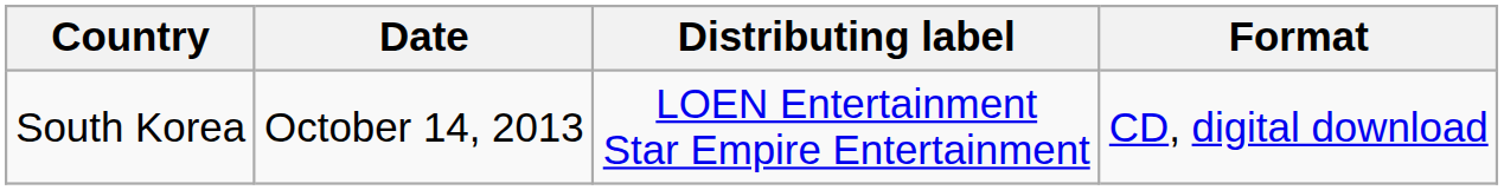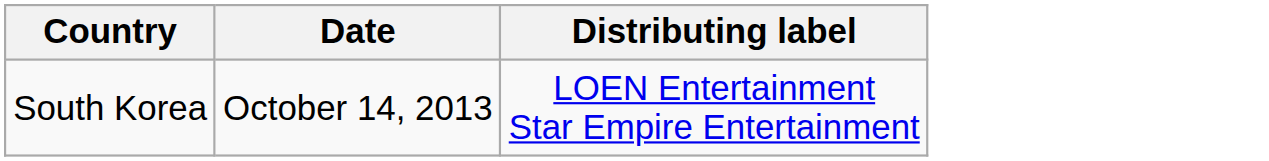- column: Format | CD, digital download
